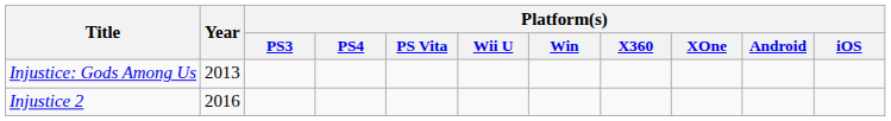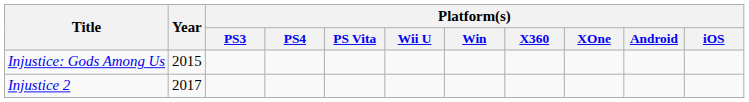Injustice: Gods Among Us | Year: 2013 -> 2015
Injustice 2 | Year: 2016 -> 2017
